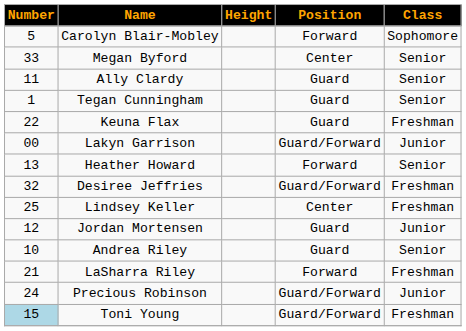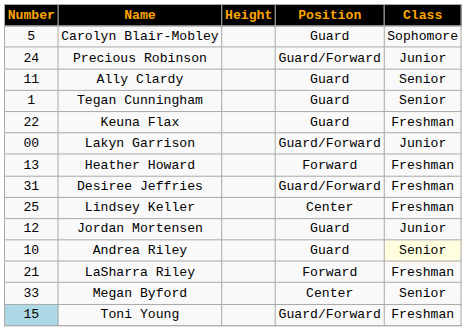Carolyn Blair-Mobley | Position: Forward -> Guard
rows swapped: Megan Byford <-> Precious Robinson
Heather Howard | Class: Senior -> Freshman
Desiree Jeffries | Number: 32 -> 31
Andrea Riley | Class: no background -> lightyellow background
